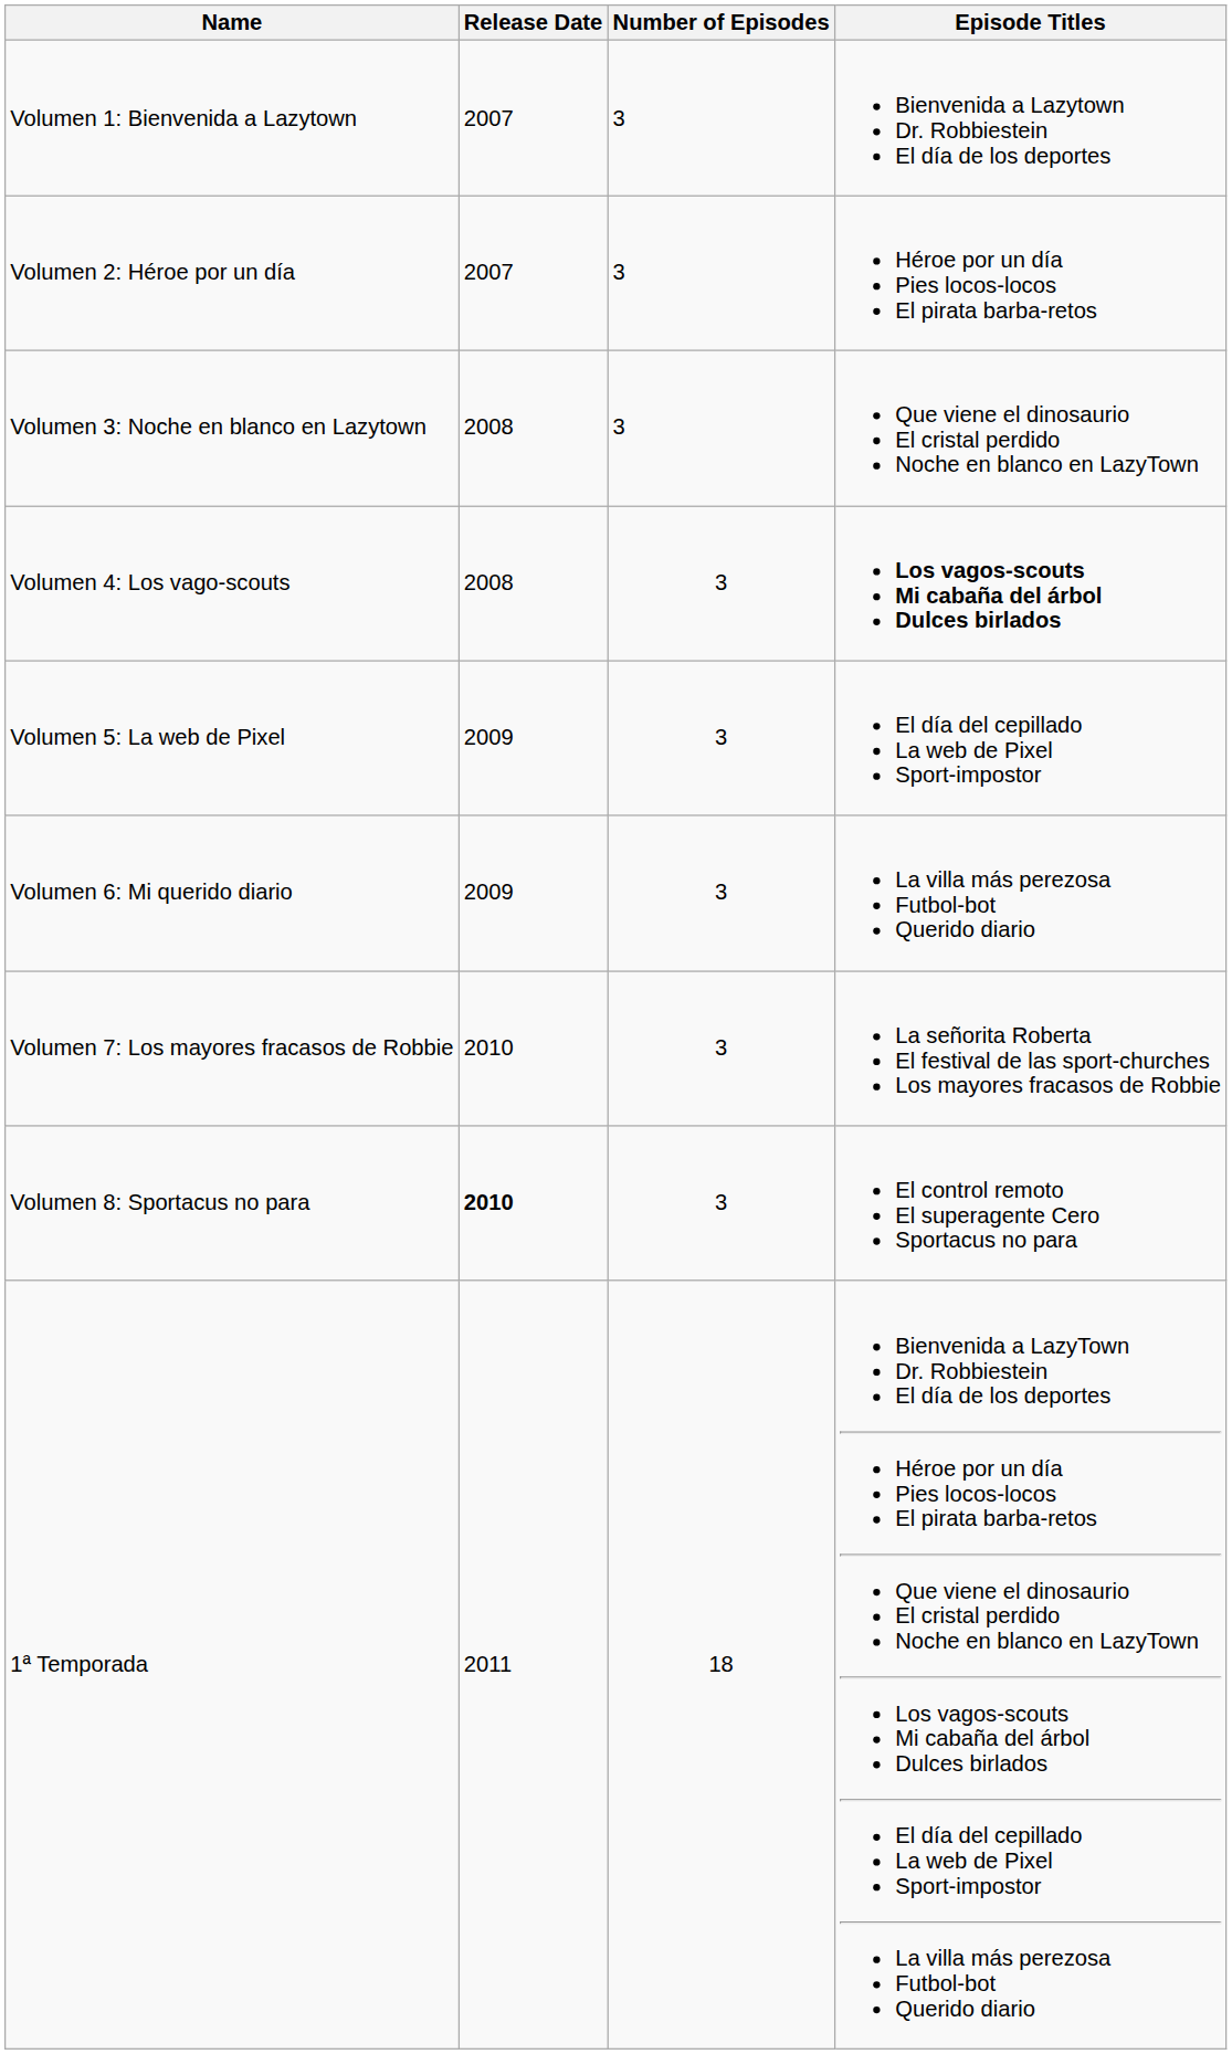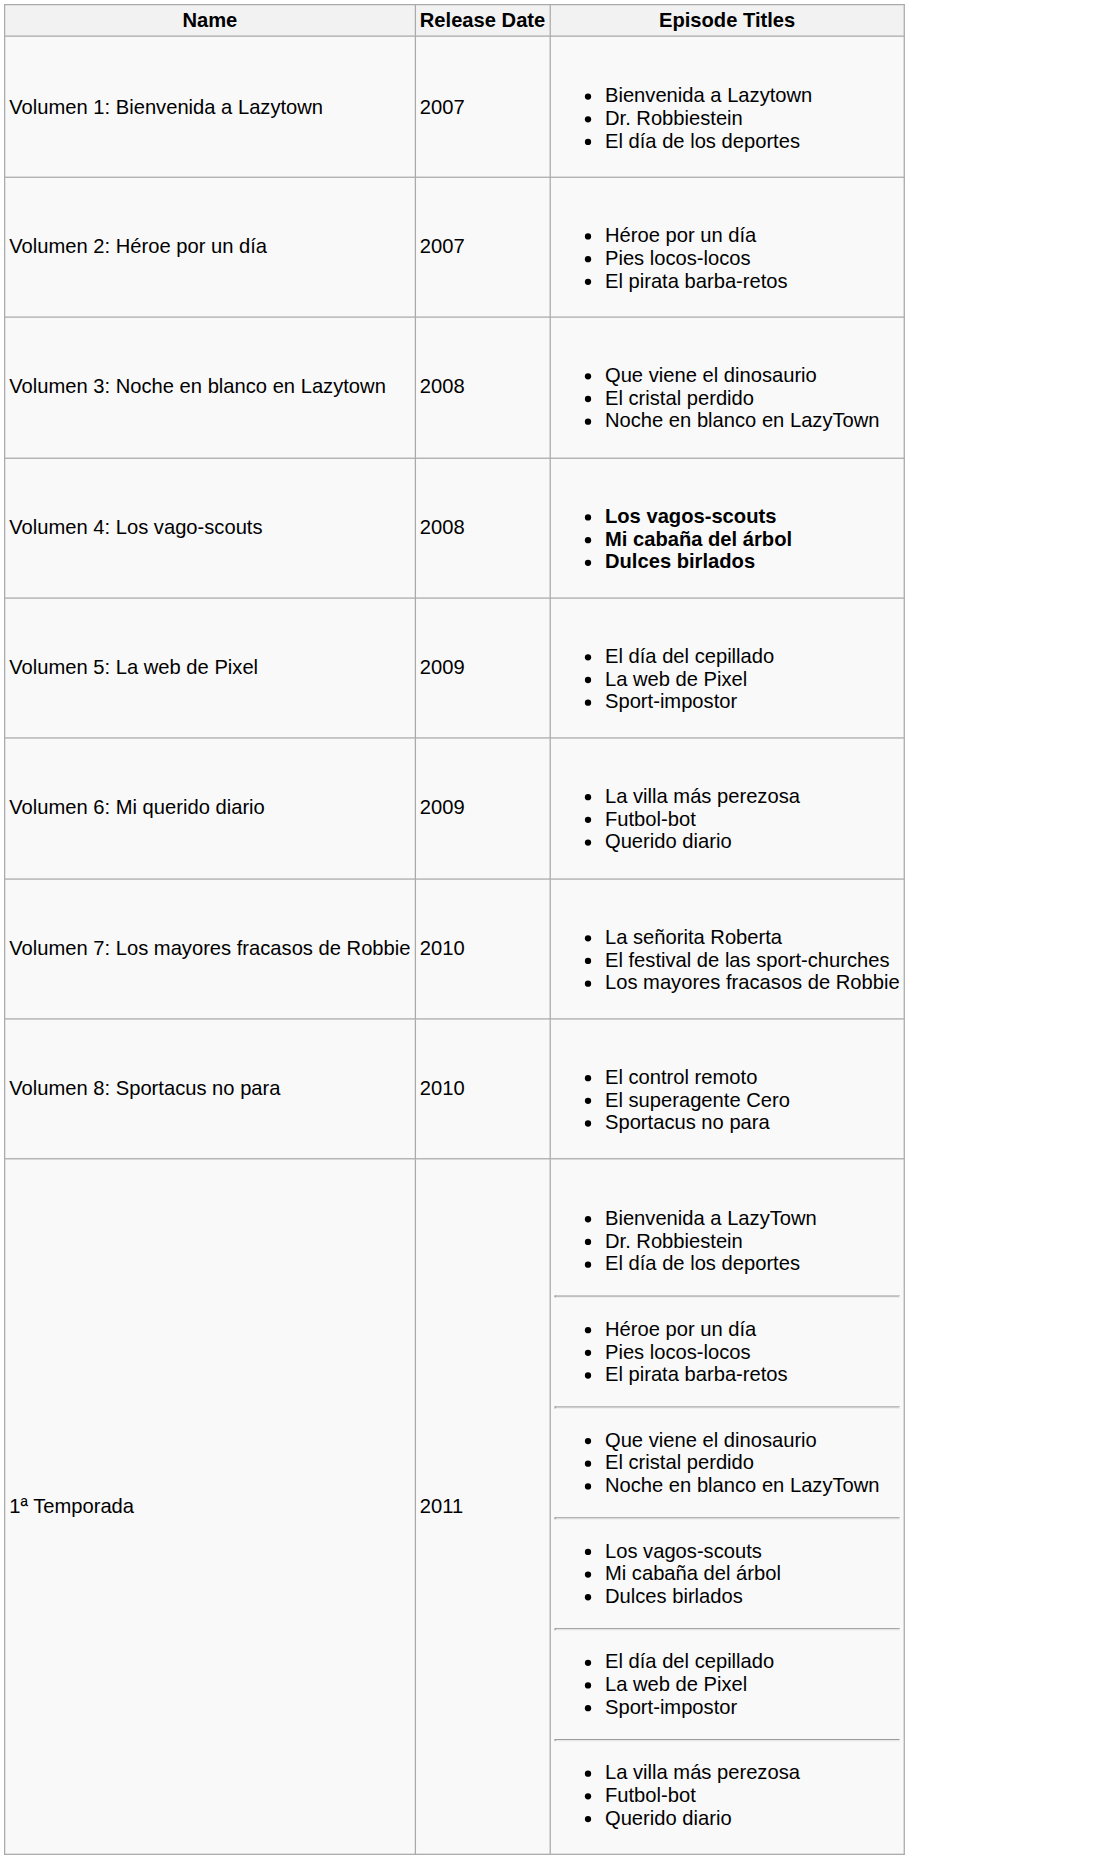- column: Number of Episodes | 3 | 3 | 3 | 3 | 3 | 3 | 3 | 3 | 18
Volumen 8: Sportacus no para | Release Date: bold -> normal
